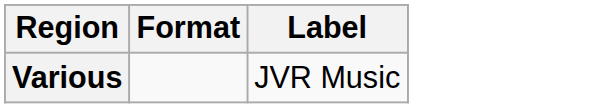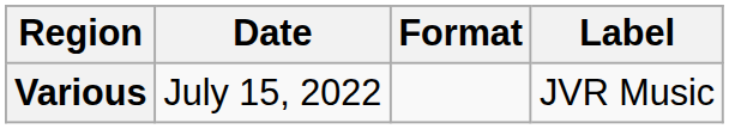+ column: Date | July 15, 2022
